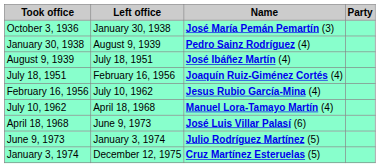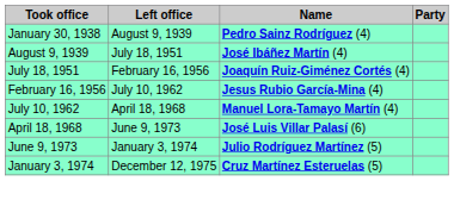- row: October 3, 1936 | January 30, 1938 | José María Pemán Pemartín (3)
